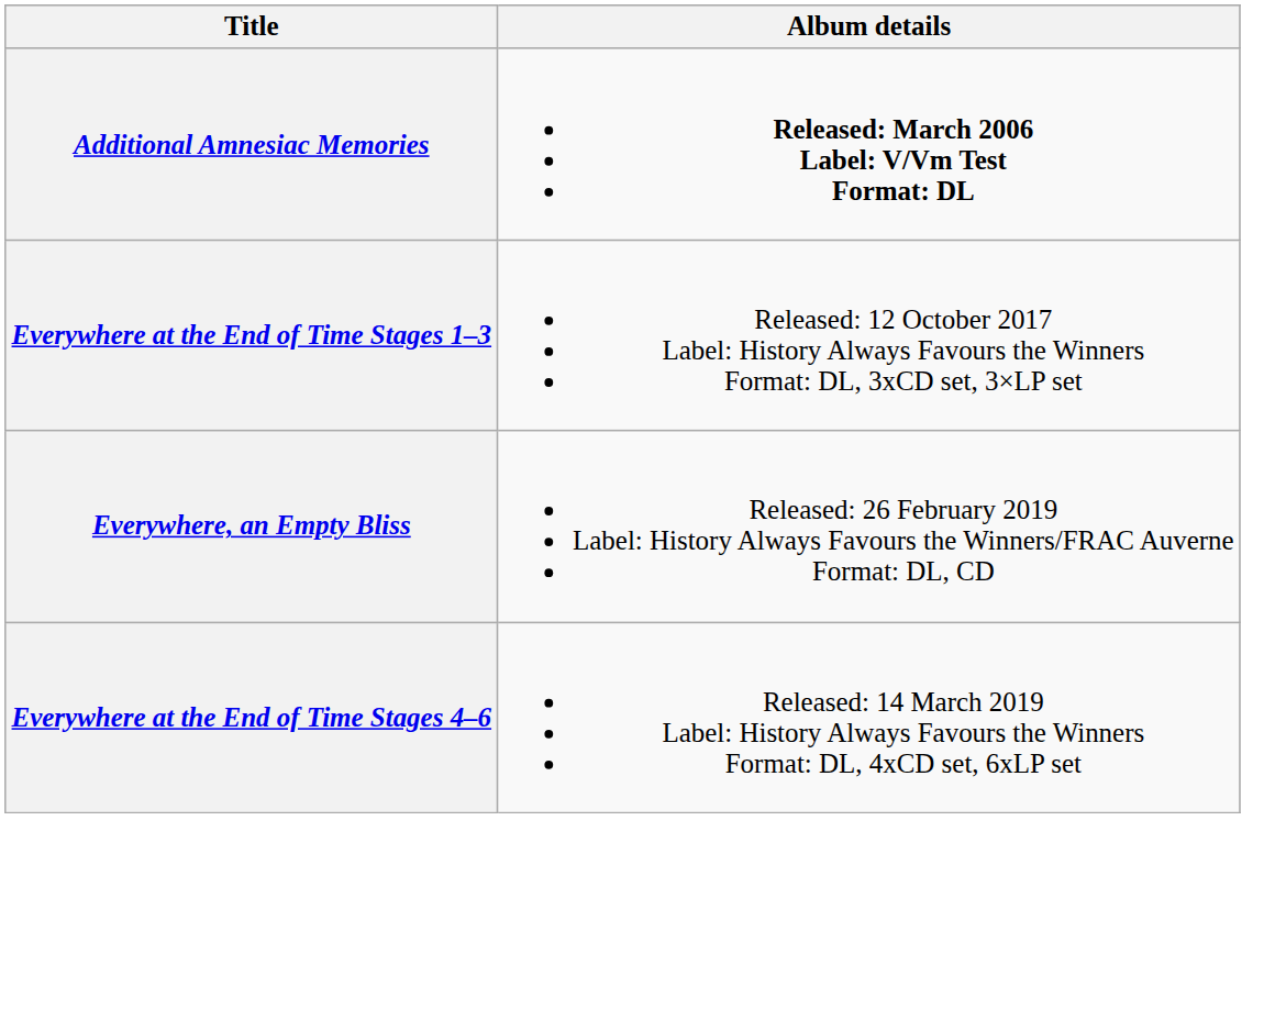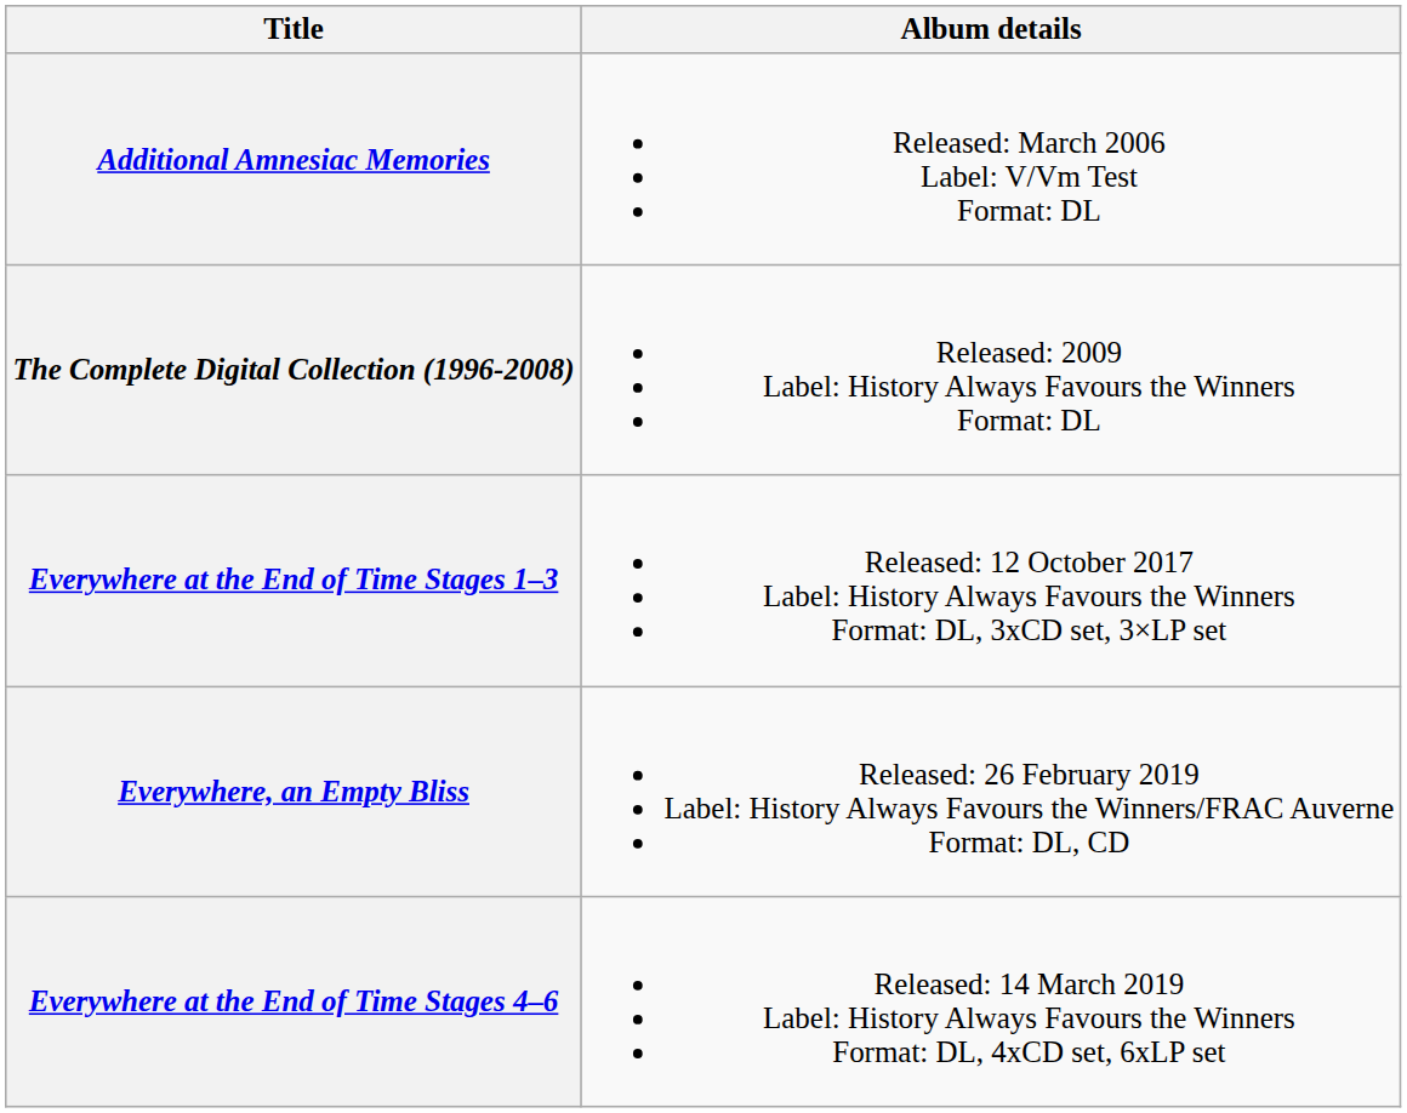Additional Amnesiac Memories | Album details: bold -> normal
+ row: The Complete Digital Collection (1996-2008) | Released: 2009 Label: History Always Favours the Winners Format: DL
